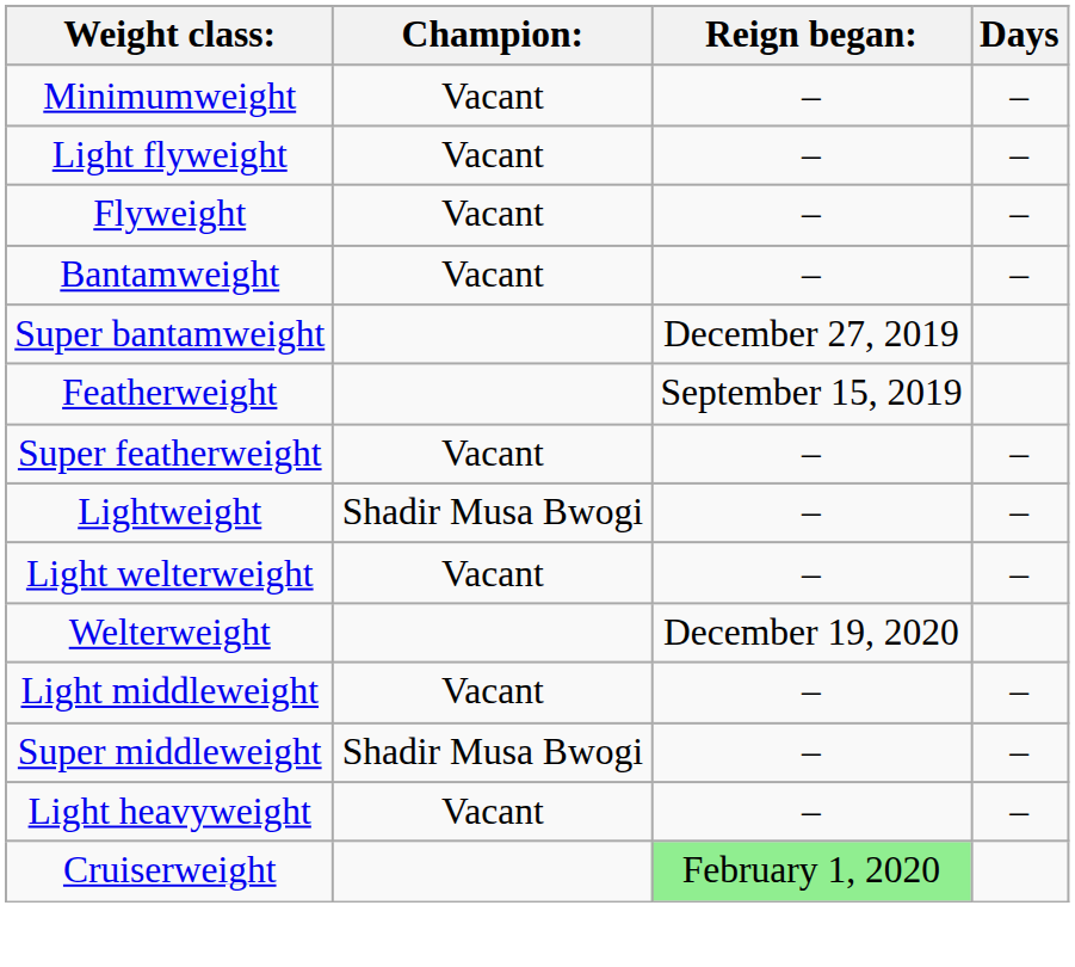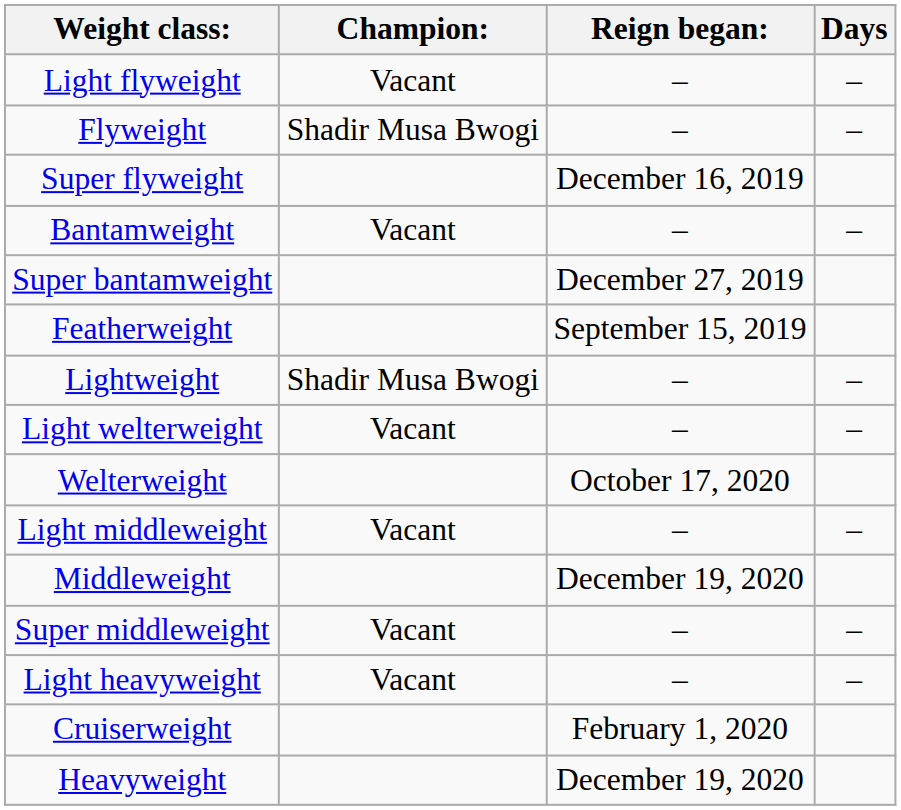- row: Minimumweight | Vacant | – | –
Flyweight | Champion:: Vacant -> Shadir Musa Bwogi
+ row: Super flyweight | December 16, 2019
- row: Super featherweight | Vacant | – | –
Welterweight | Reign began:: December 19, 2020 -> October 17, 2020
+ row: Middleweight | December 19, 2020
Super middleweight | Champion:: Shadir Musa Bwogi -> Vacant
Cruiserweight | Reign began:: lightgreen background -> no background
+ row: Heavyweight | December 19, 2020
